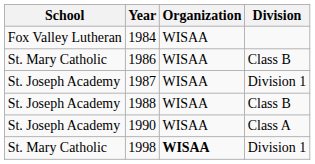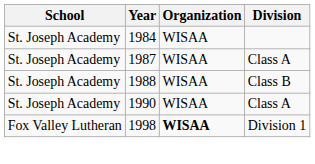1984 | School: Fox Valley Lutheran -> St. Joseph Academy
- row: St. Mary Catholic | 1986 | WISAA | Class B
1987 | Division: Division 1 -> Class A
1998 | School: St. Mary Catholic -> Fox Valley Lutheran
